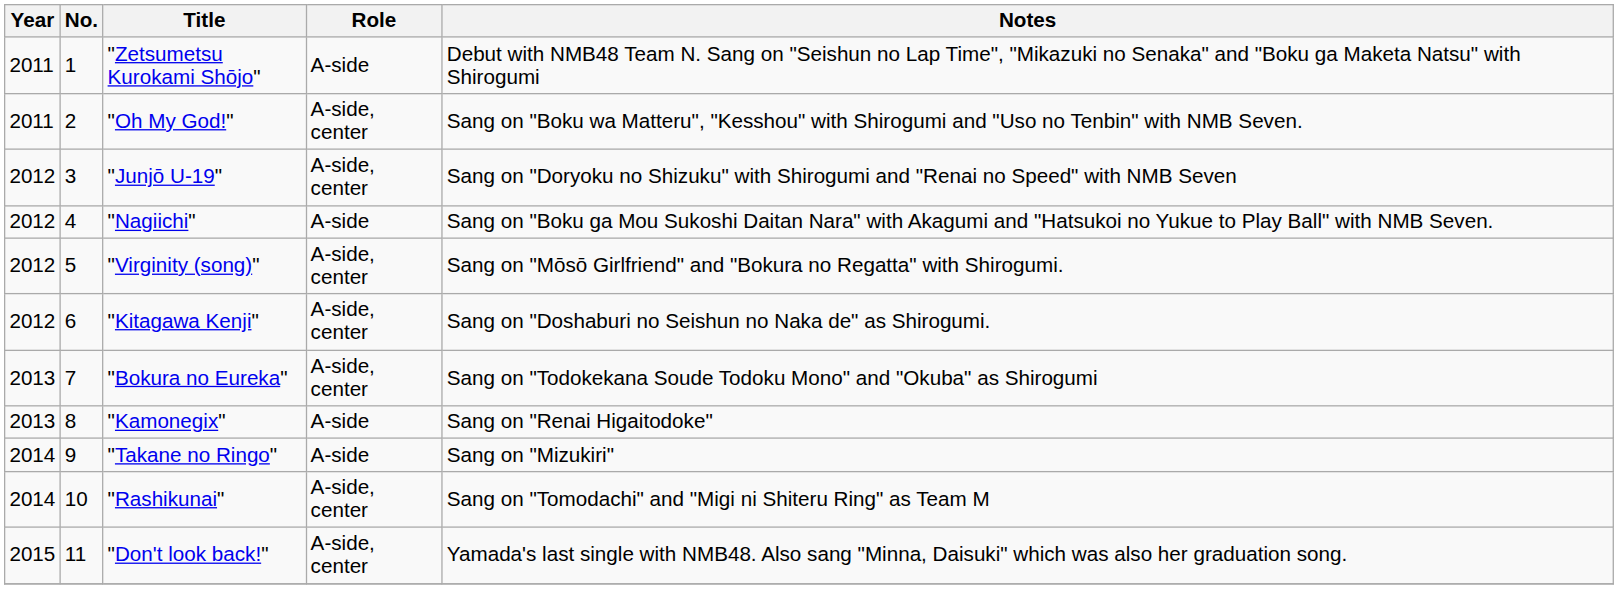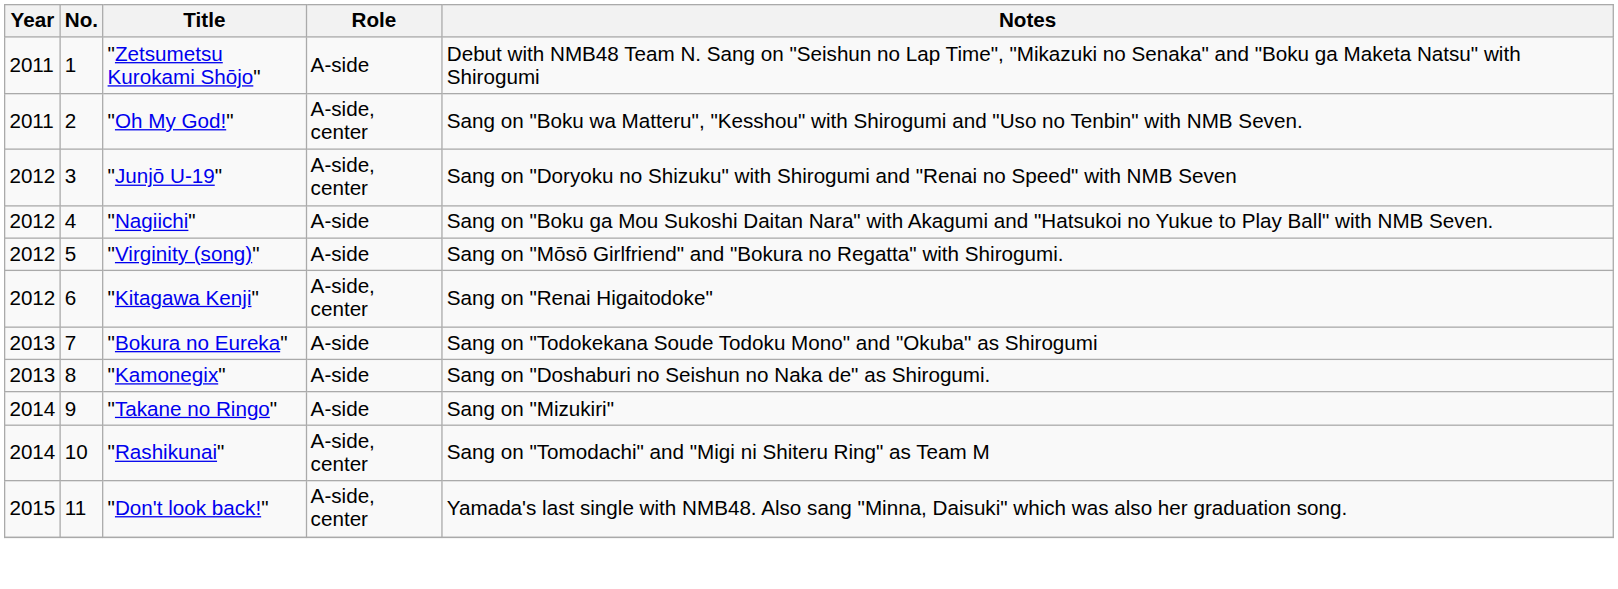"Virginity (song)" | Role: A-side, center -> A-side
"Kitagawa Kenji" | Notes: Sang on "Doshaburi no Seishun no Naka de" as Shirogumi. -> Sang on "Renai Higaitodoke"
"Bokura no Eureka" | Role: A-side, center -> A-side
"Kamonegix" | Notes: Sang on "Renai Higaitodoke" -> Sang on "Doshaburi no Seishun no Naka de" as Shirogumi.
